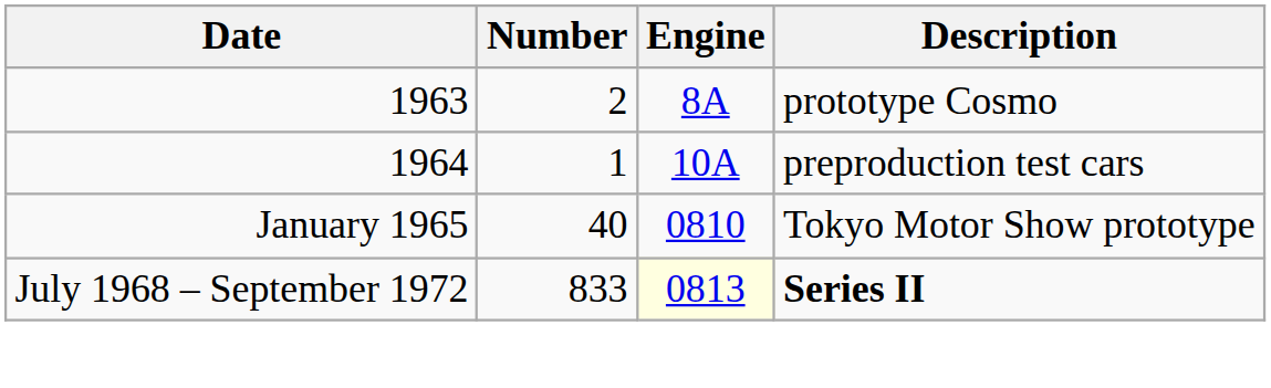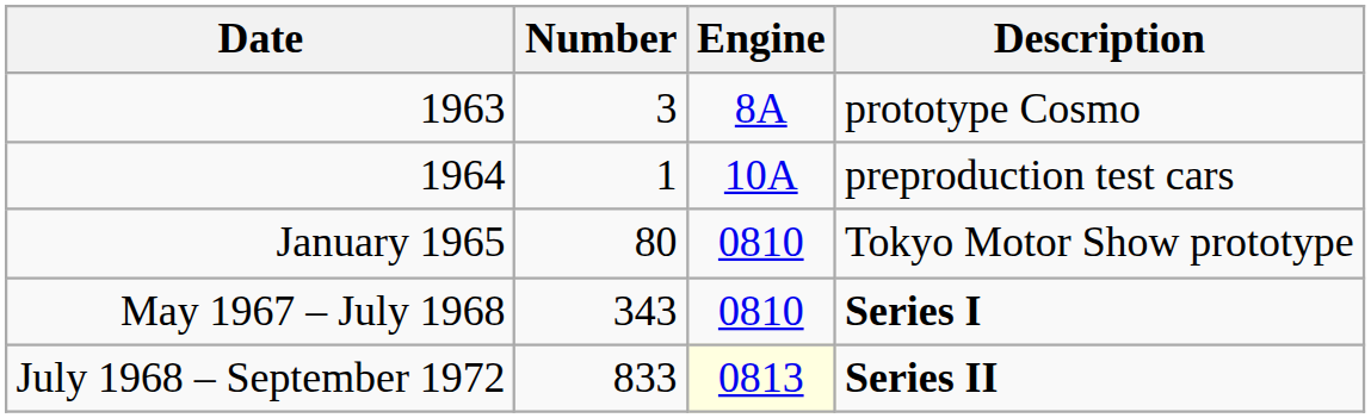1963 | Number: 2 -> 3
January 1965 | Number: 40 -> 80
+ row: May 1967 – July 1968 | 343 | 0810 | Series I
